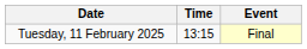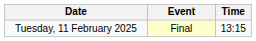columns swapped: Time <-> Event
